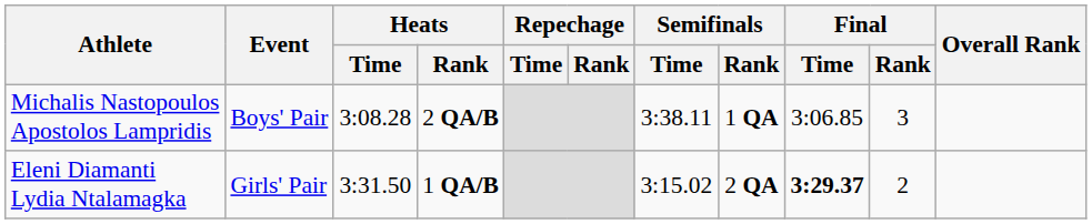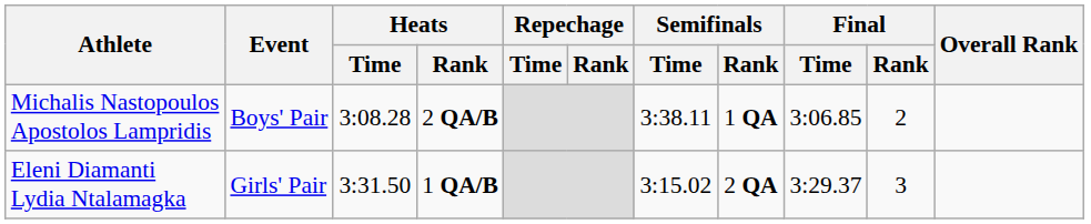Michalis Nastopoulos Apostolos Lampridis | Final / Rank: 3 -> 2
Eleni Diamanti Lydia Ntalamagka | Final / Time: bold -> normal
Eleni Diamanti Lydia Ntalamagka | Final / Rank: 2 -> 3
